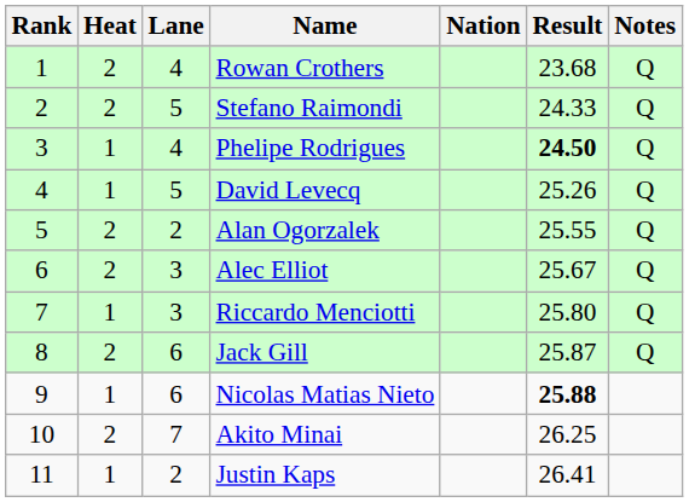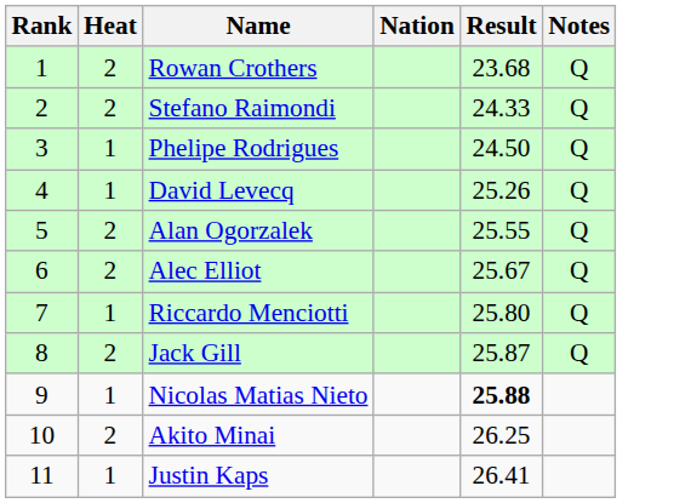- column: Lane | 4 | 5 | 4 | 5 | 2 | 3 | 3 | 6 | 6 | 7 | 2
Phelipe Rodrigues | Result: bold -> normal
